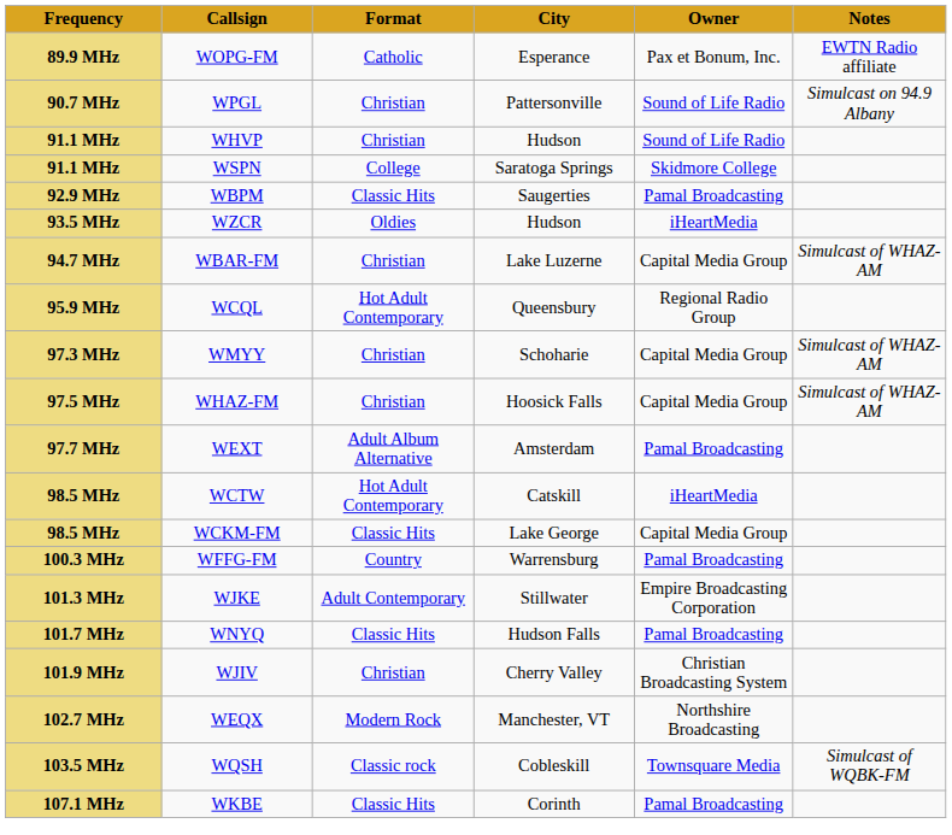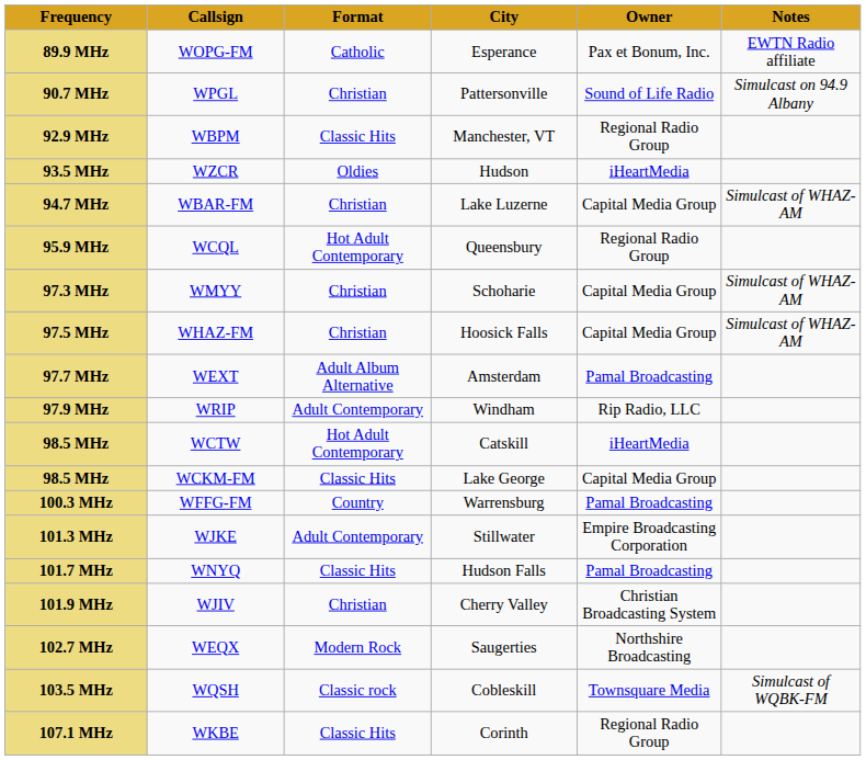- row: 91.1 MHz | WHVP | Christian | Hudson | Sound of Life Radio
- row: 91.1 MHz | WSPN | College | Saratoga Springs | Skidmore College
92.9 MHz | City: Saugerties -> Manchester, VT
92.9 MHz | Owner: Pamal Broadcasting -> Regional Radio Group
+ row: 97.9 MHz | WRIP | Adult Contemporary | Windham | Rip Radio, LLC
102.7 MHz | City: Manchester, VT -> Saugerties
107.1 MHz | Owner: Pamal Broadcasting -> Regional Radio Group
